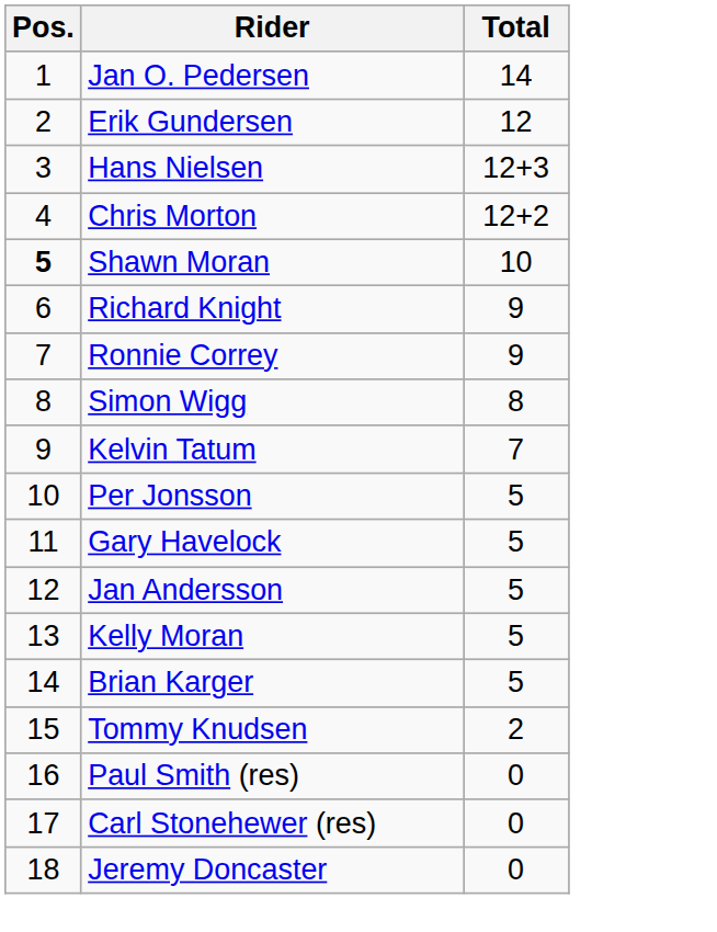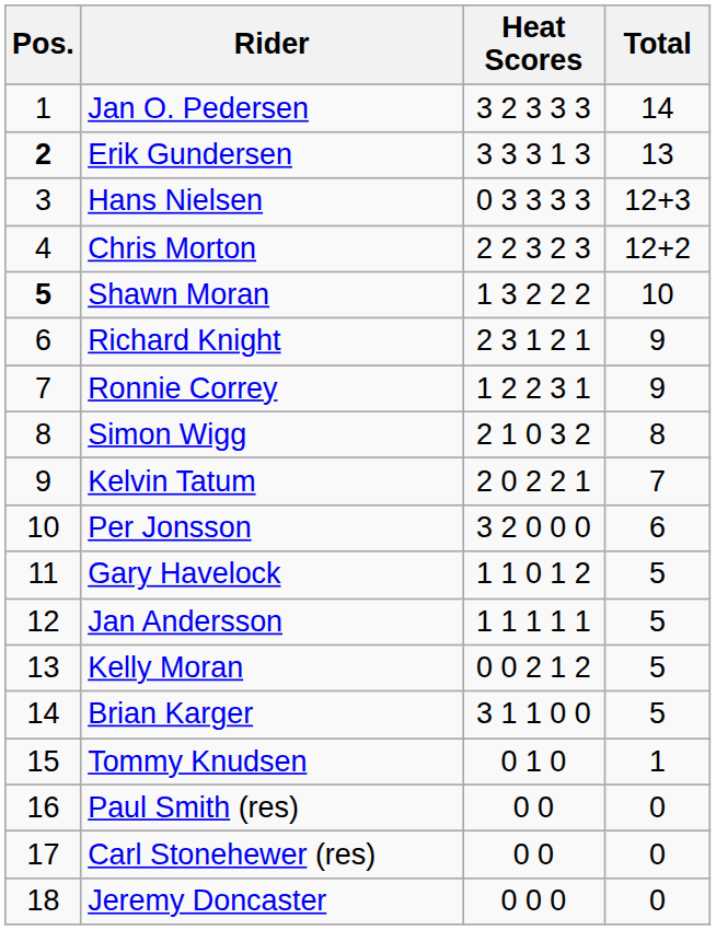+ column: Heat Scores | 3 2 3 3 3 | 3 3 3 1 3 | 0 3 3 3 3 | 2 2 3 2 3 | 1 3 2 2 2 | 2 3 1 2 1 | 1 2 2 3 1 | 2 1 0 3 2 | 2 0 2 2 1 | 3 2 0 0 0 | 1 1 0 1 2 | 1 1 1 1 1 | 0 0 2 1 2 | 3 1 1 0 0 | 0 1 0 | 0 0 | 0 0 | 0 0 0
Erik Gundersen | Pos.: normal -> bold
Erik Gundersen | Total: 12 -> 13
Per Jonsson | Total: 5 -> 6
Tommy Knudsen | Total: 2 -> 1
